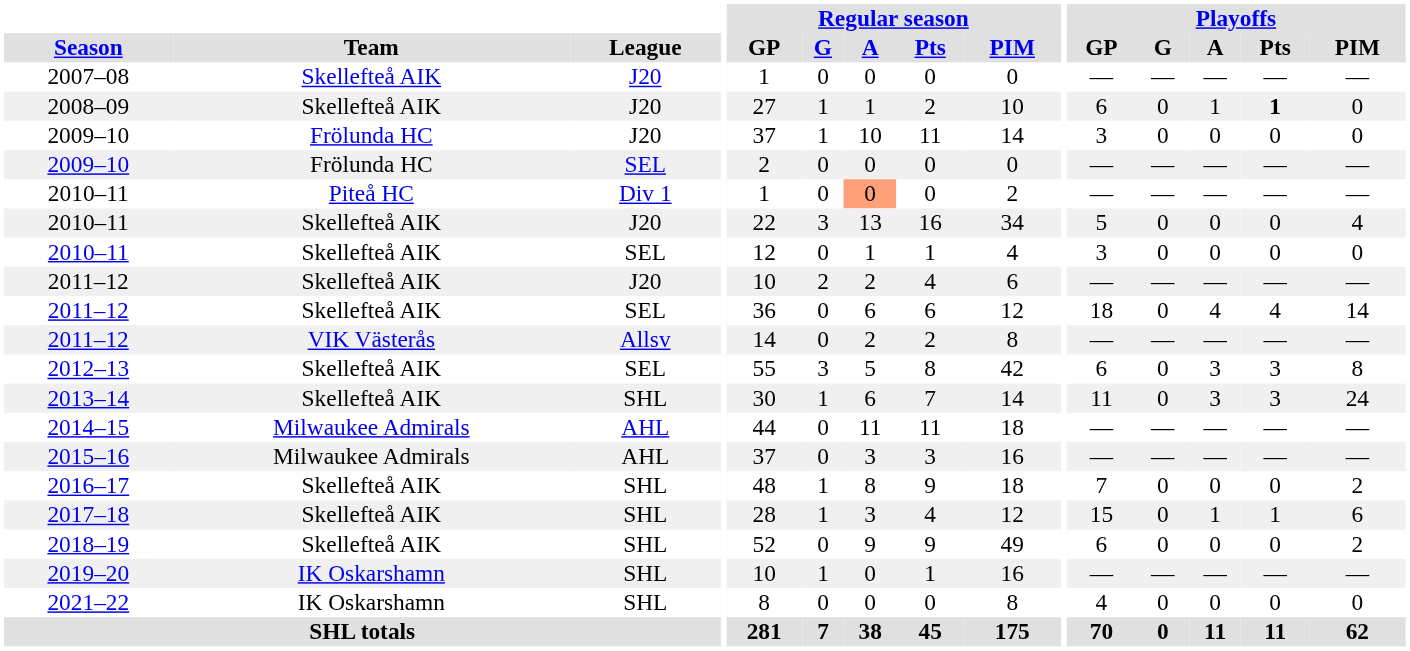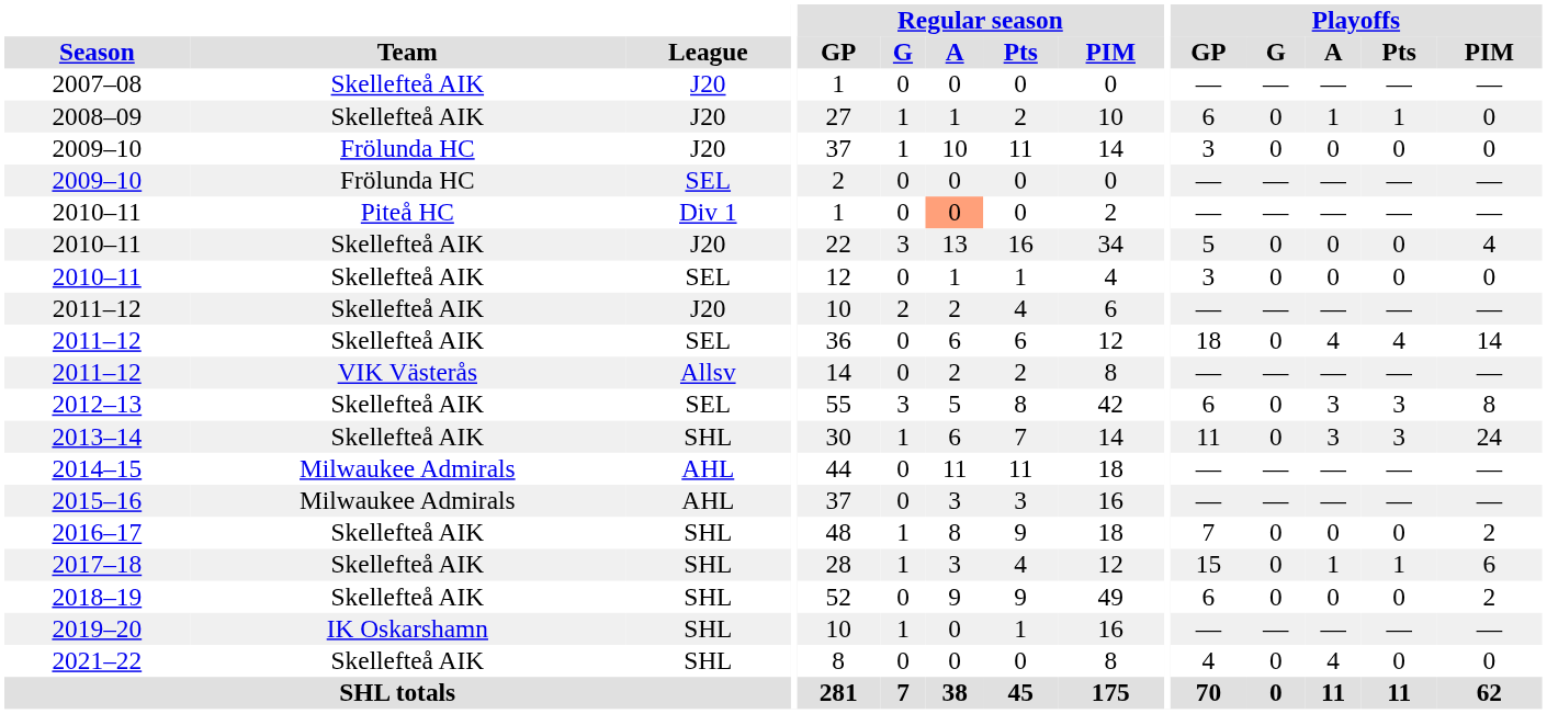2008–09 | Playoffs / Pts: bold -> normal
2021–22 | Team: IK Oskarshamn -> Skellefteå AIK
2021–22 | Playoffs / A: 0 -> 4
